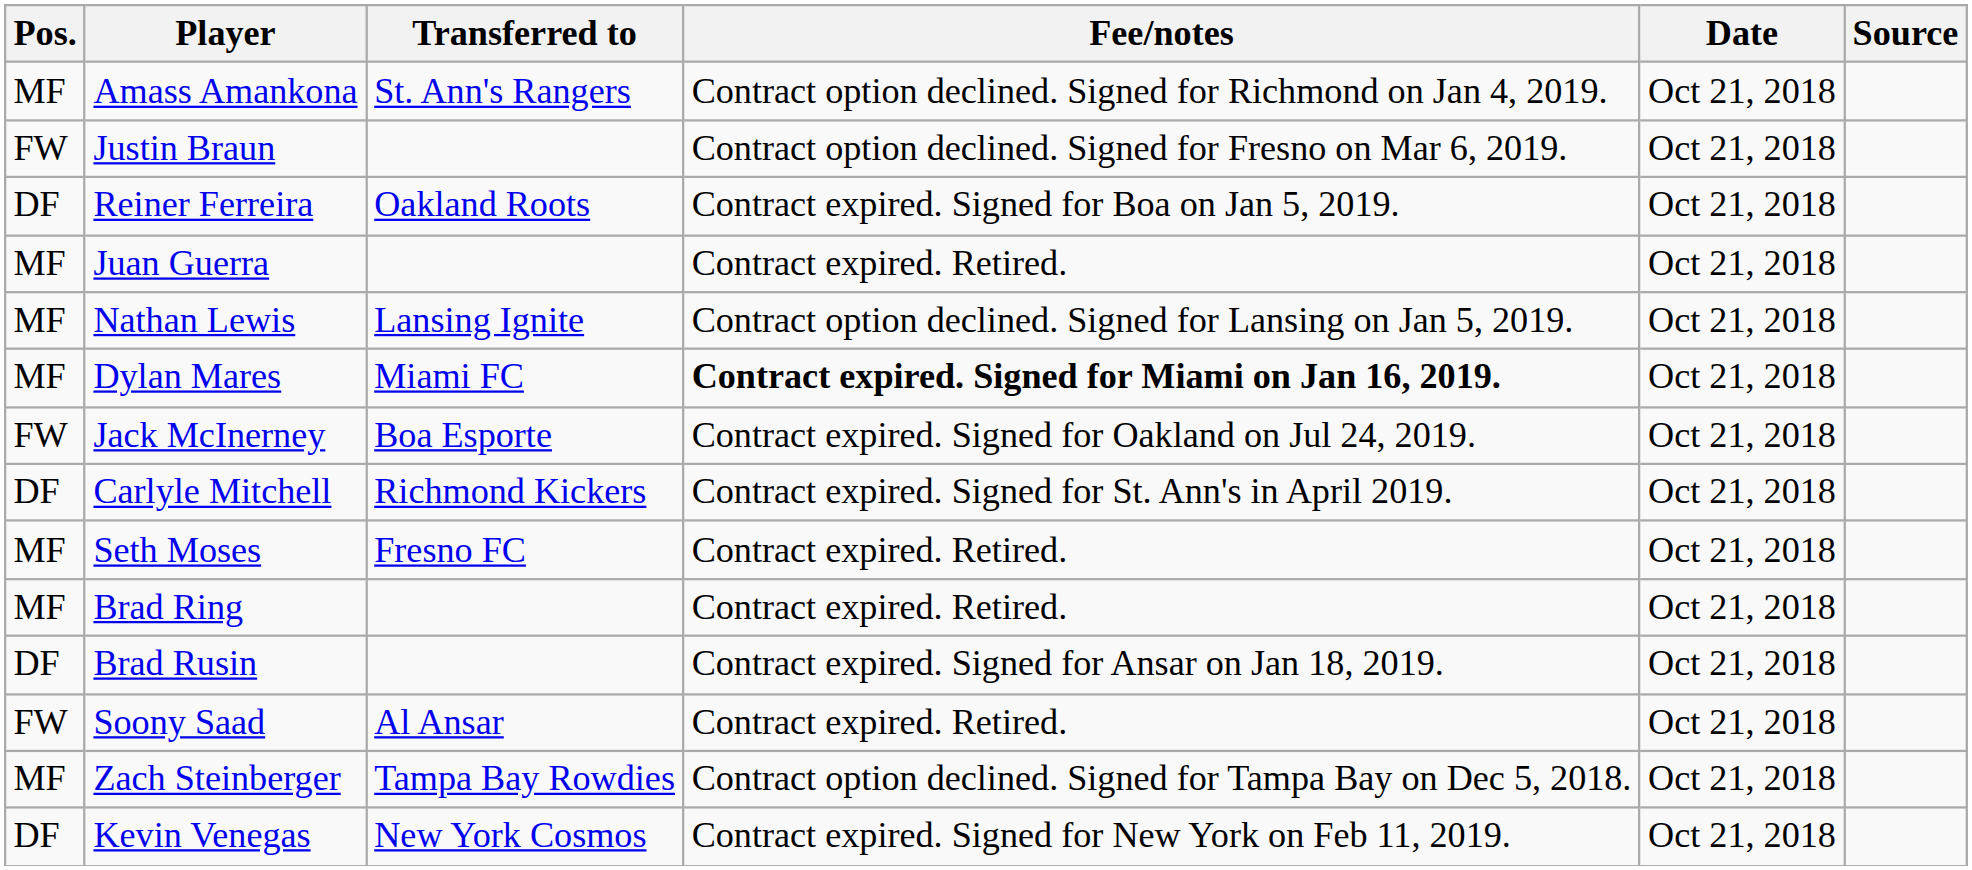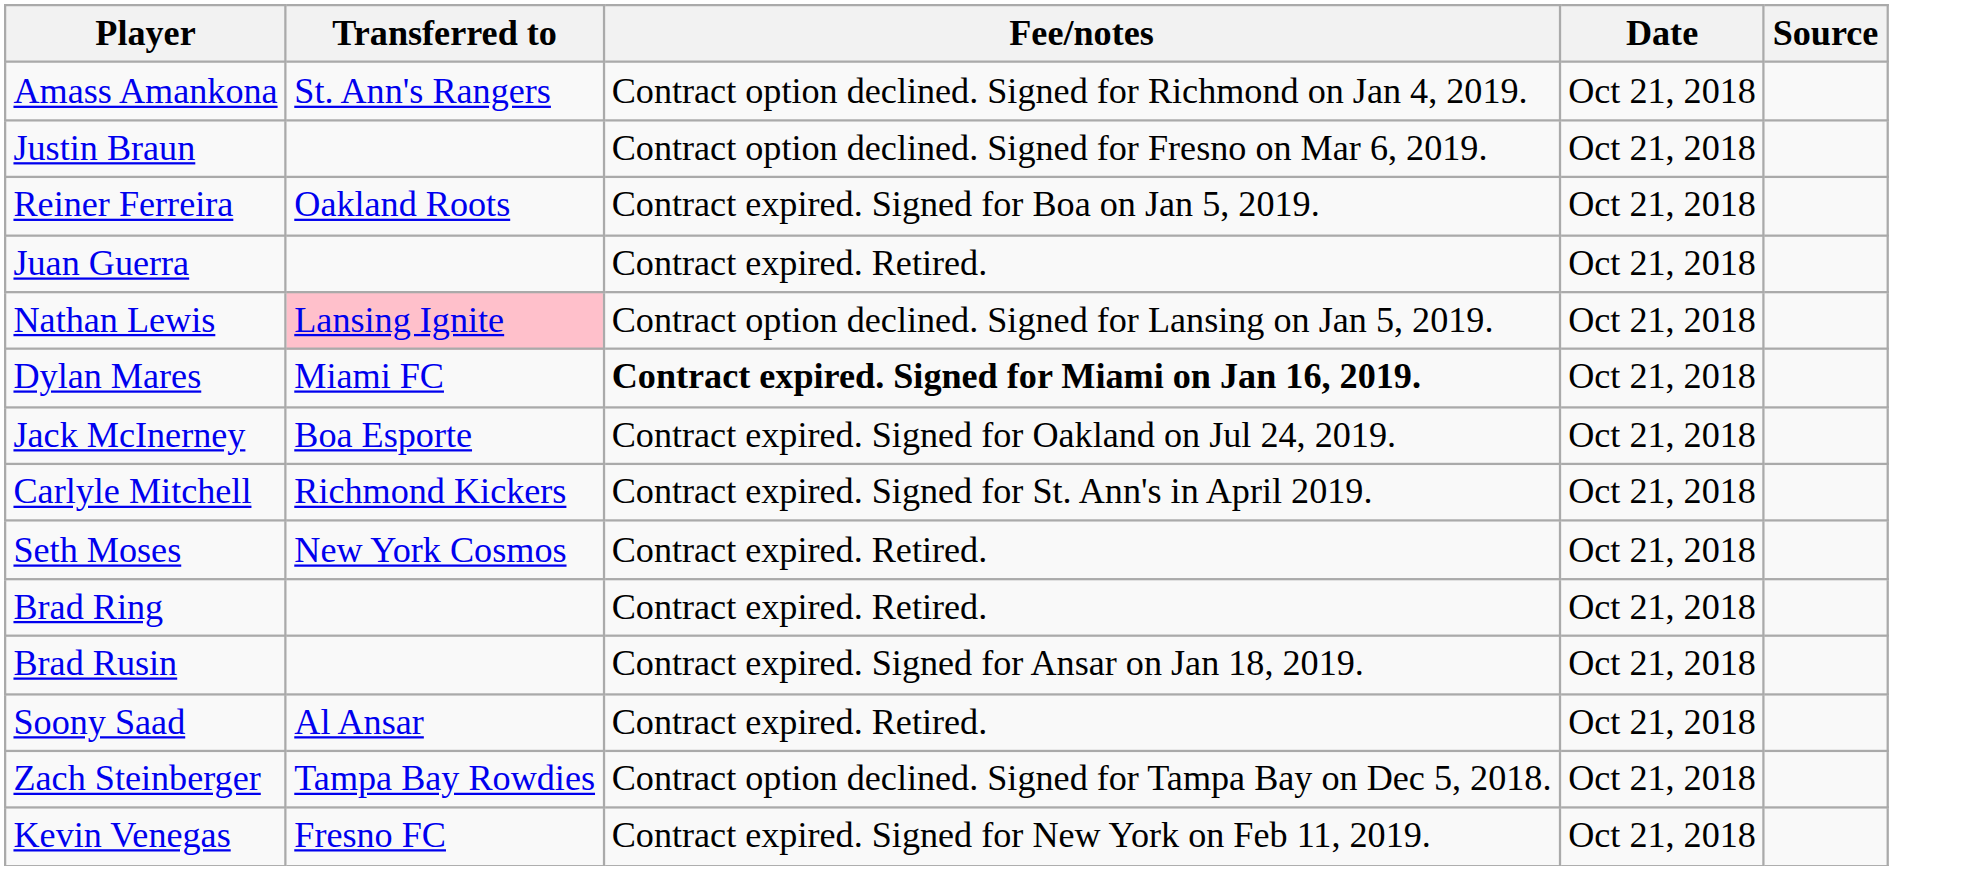- column: Pos. | MF | FW | DF | MF | MF | MF | FW | DF | MF | MF | DF | FW | MF | DF
Nathan Lewis | Transferred to: no background -> pink background
Seth Moses | Transferred to: Fresno FC -> New York Cosmos
Kevin Venegas | Transferred to: New York Cosmos -> Fresno FC
